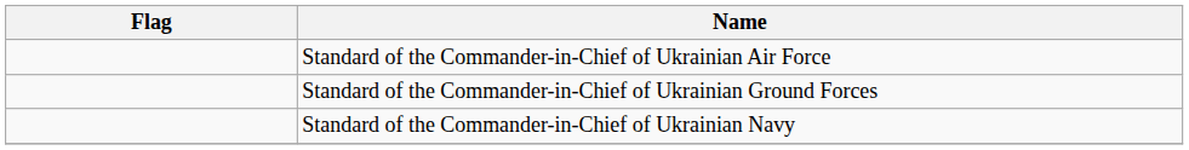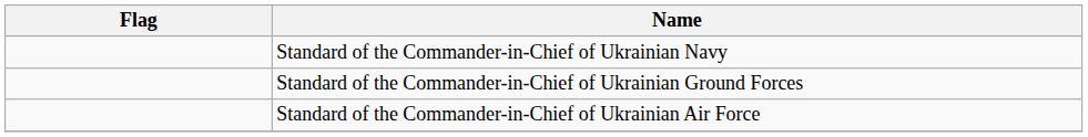rows swapped: Standard of the Commander-in-Chief of Ukrainian Navy <-> Standard of the Commander-in-Chief of Ukrainian Air Force
